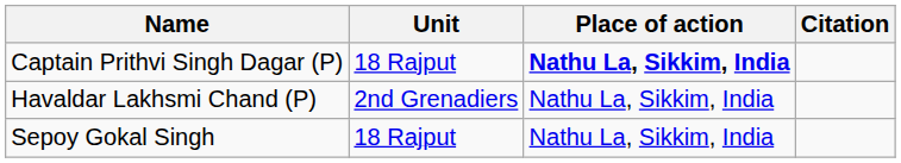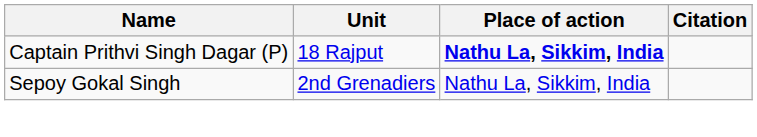- row: Havaldar Lakhsmi Chand (P) | 2nd Grenadiers | Nathu La, Sikkim, India
Sepoy Gokal Singh | Unit: 18 Rajput -> 2nd Grenadiers
